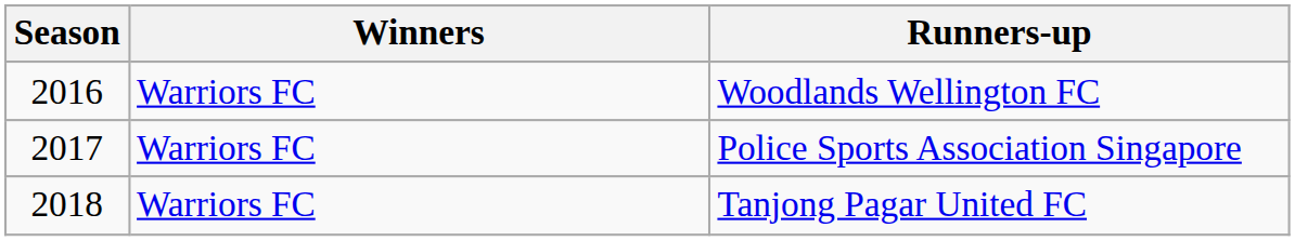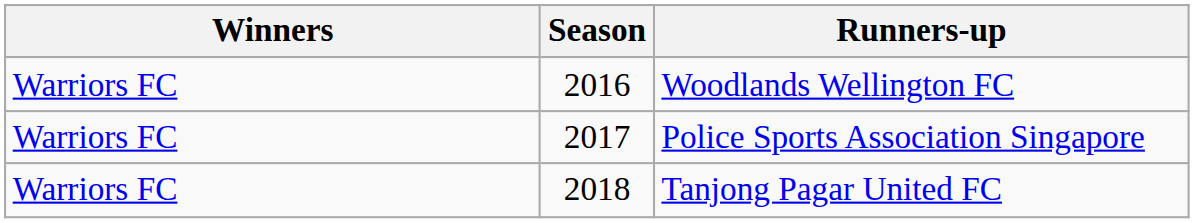columns swapped: Season <-> Winners
